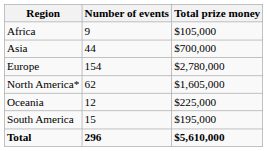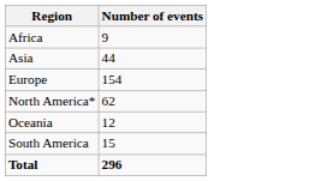- column: Total prize money | $105,000 | $700,000 | $2,780,000 | $1,605,000 | $225,000 | $195,000 | $5,610,000
